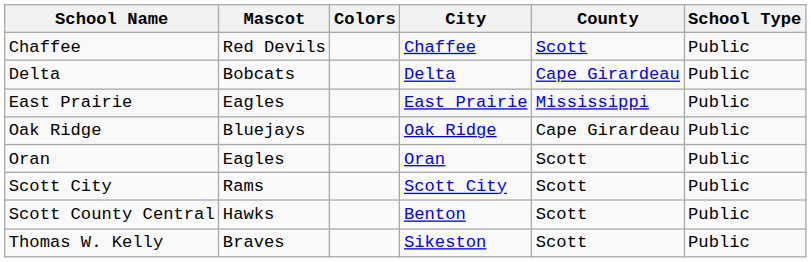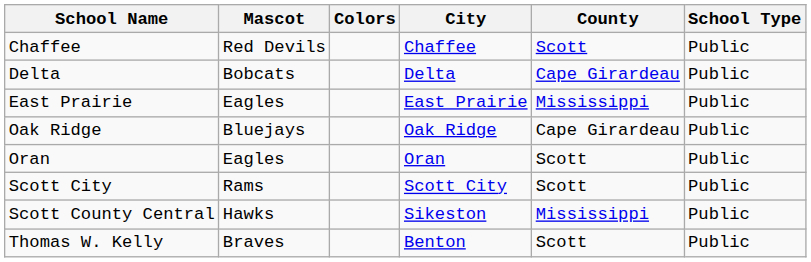Scott County Central | City: Benton -> Sikeston
Scott County Central | County: Scott -> Mississippi
Thomas W. Kelly | City: Sikeston -> Benton
